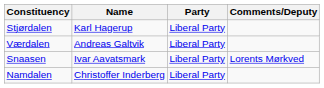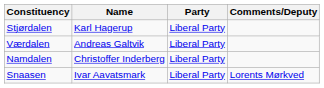rows swapped: Snaasen <-> Namdalen
